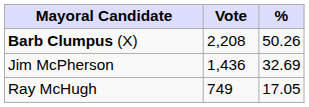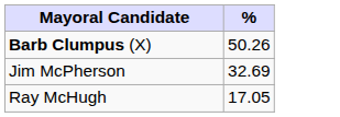- column: Vote | 2,208 | 1,436 | 749
